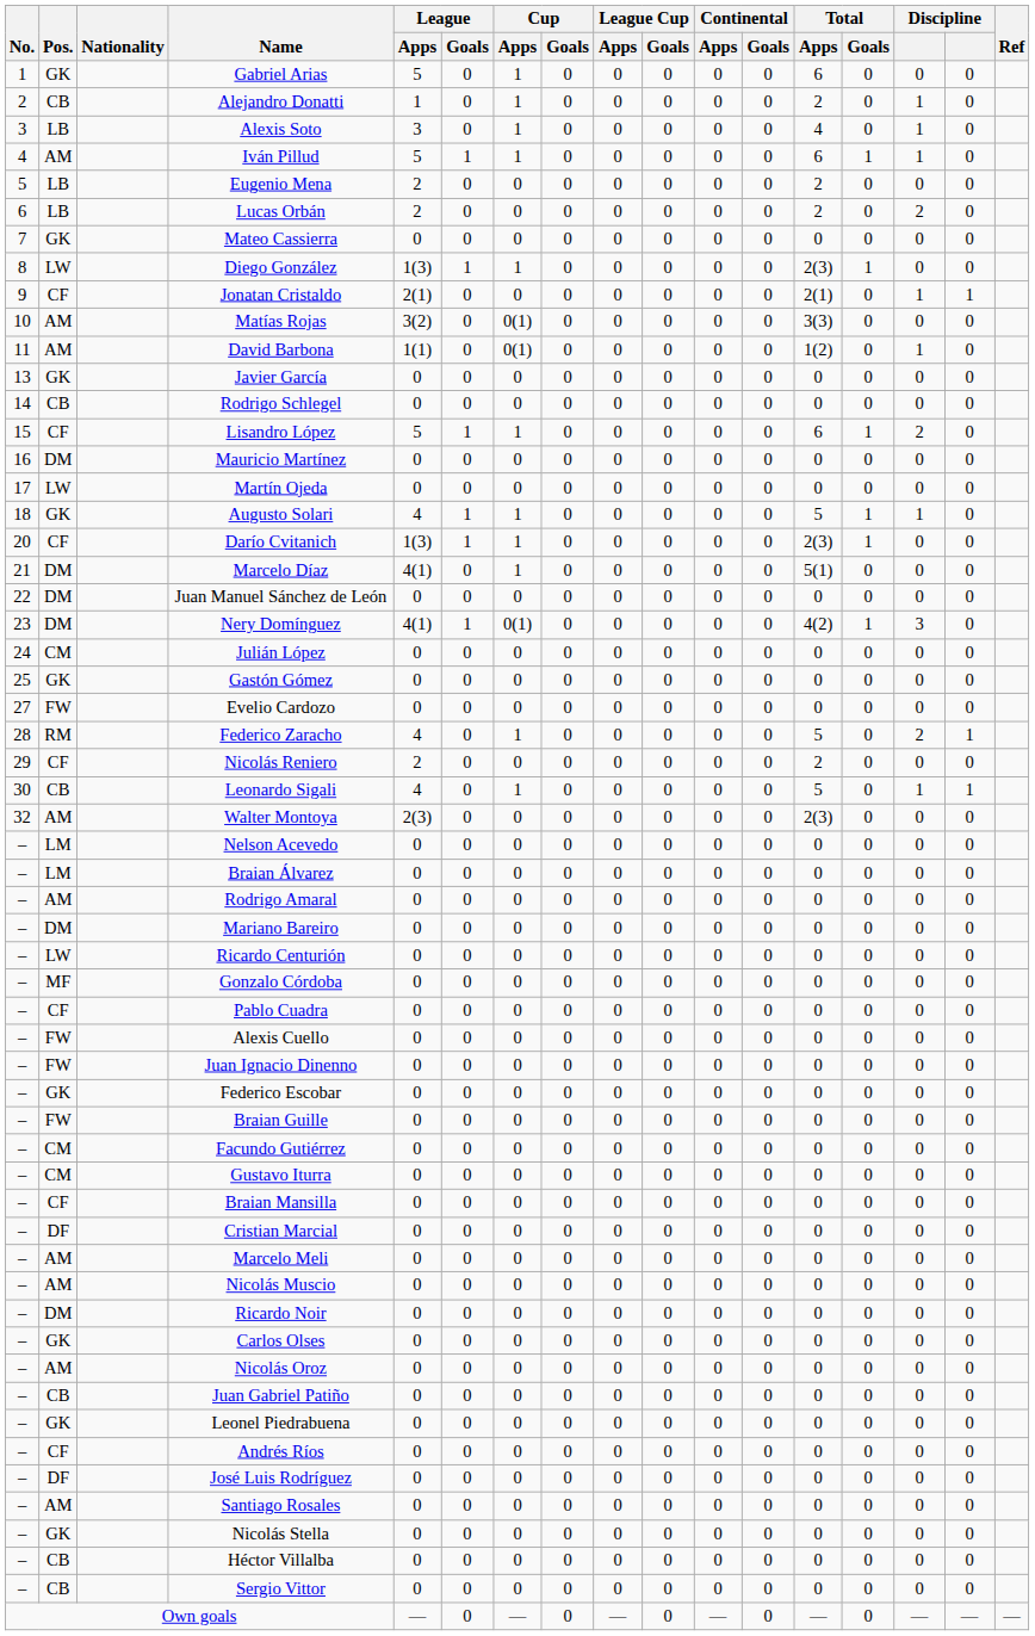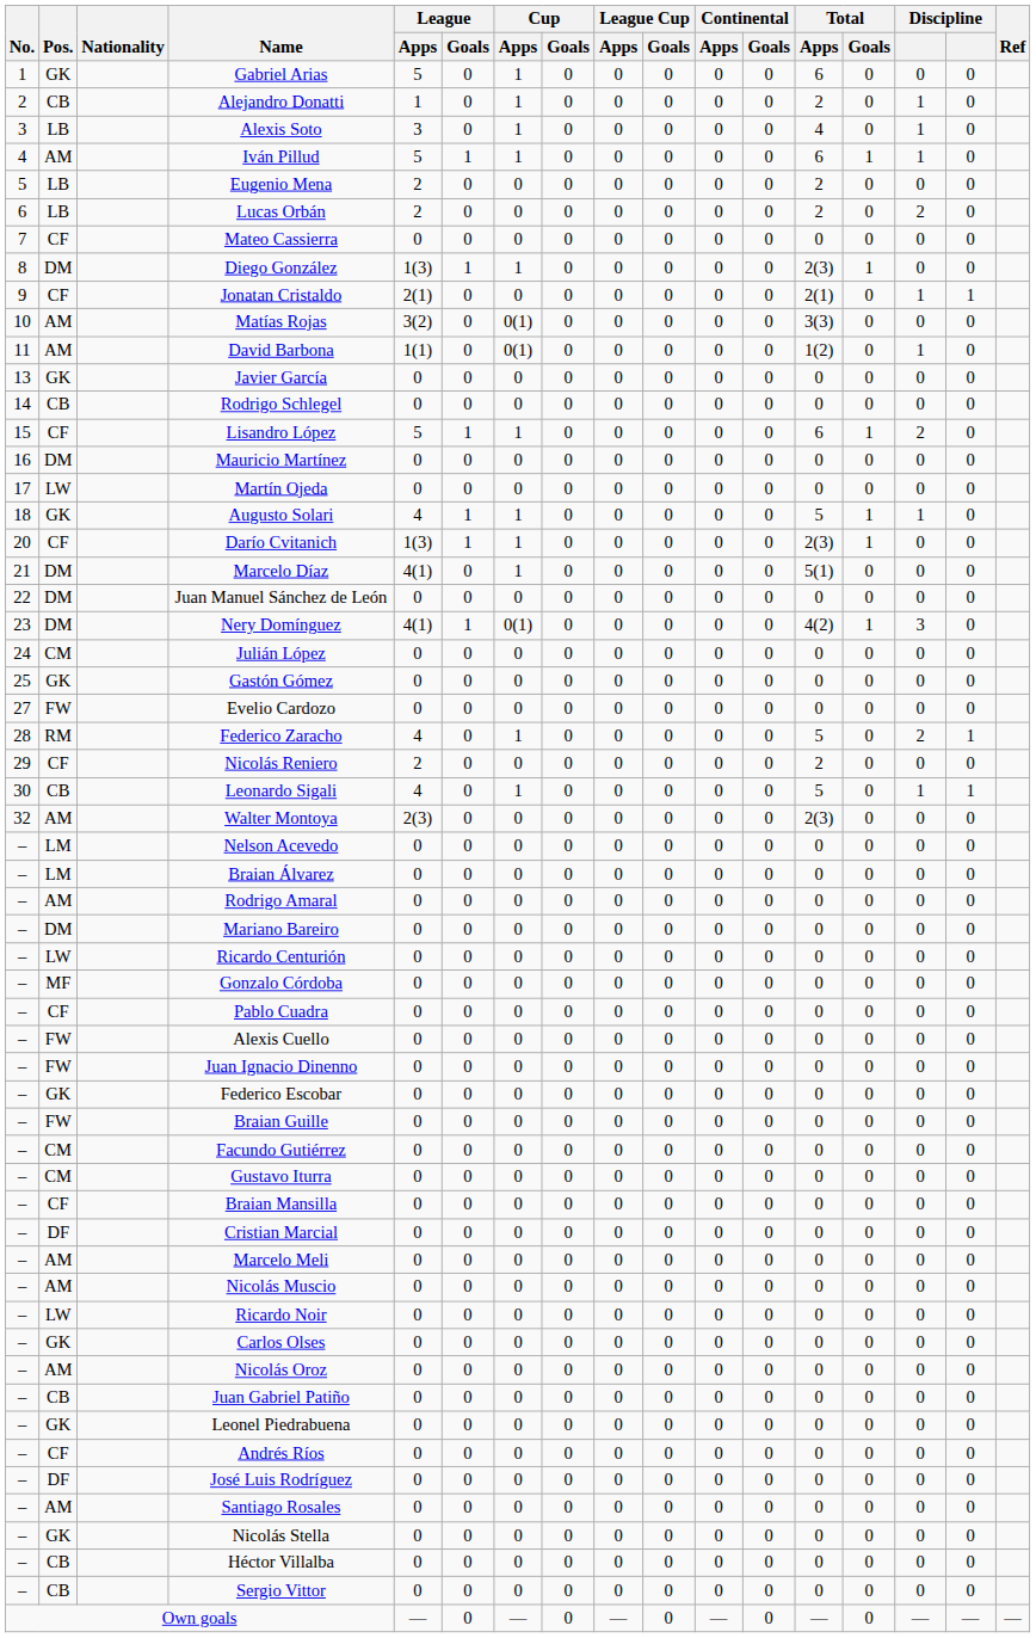Mateo Cassierra | Pos.: GK -> CF
Diego González | Pos.: LW -> DM
Ricardo Noir | Pos.: DM -> LW
